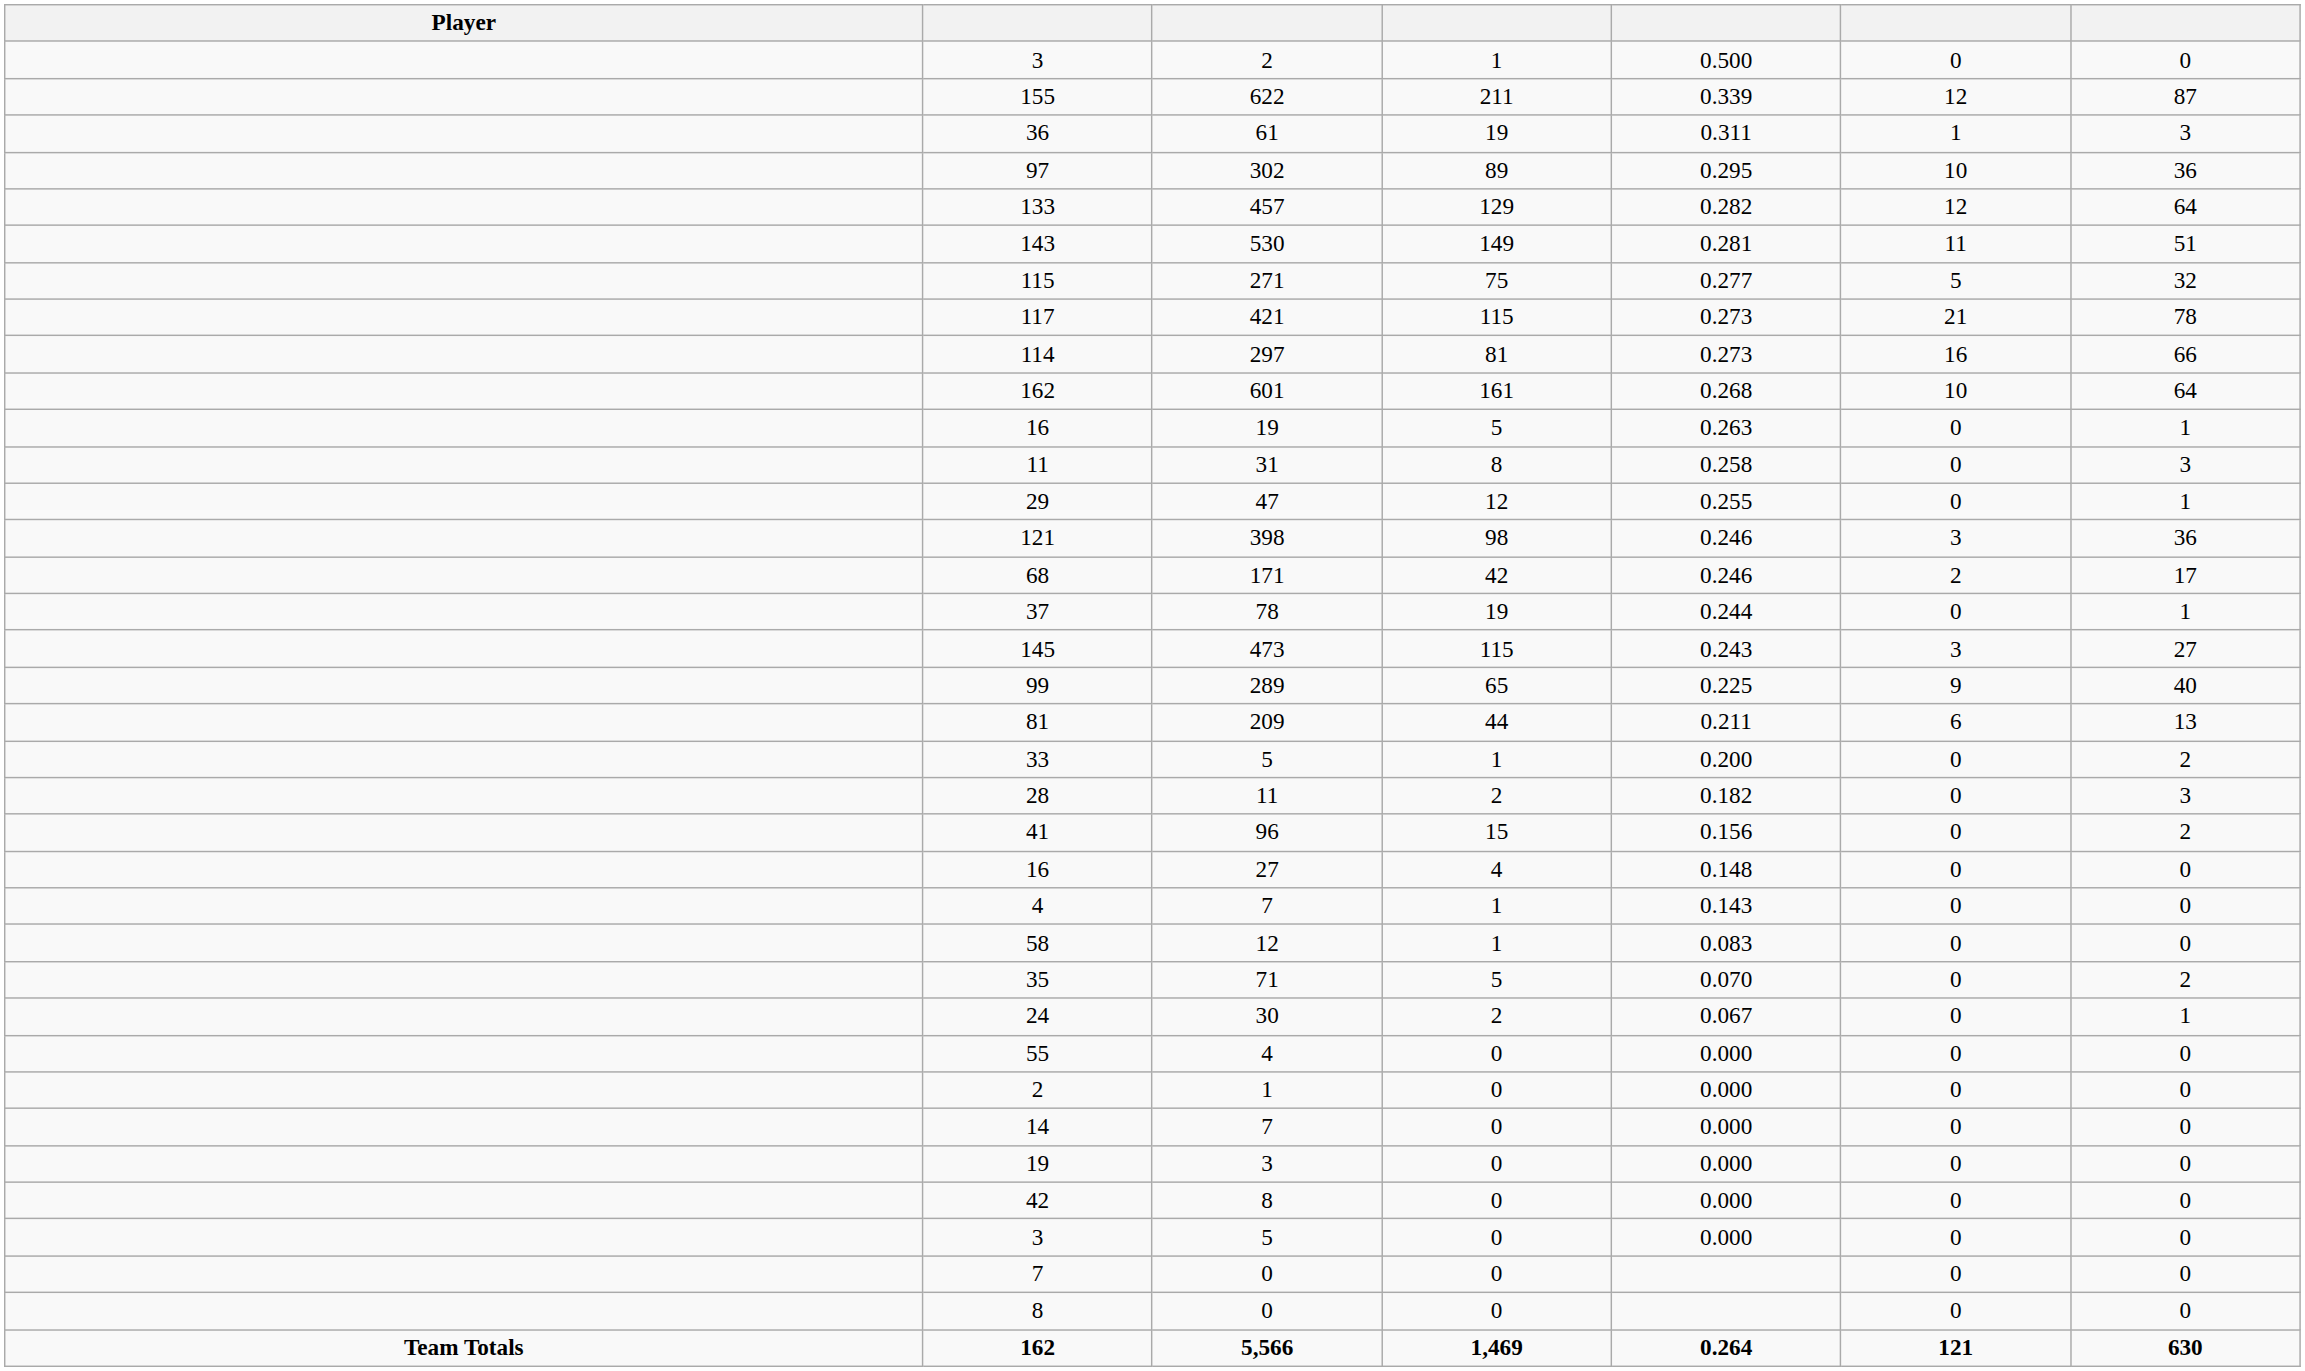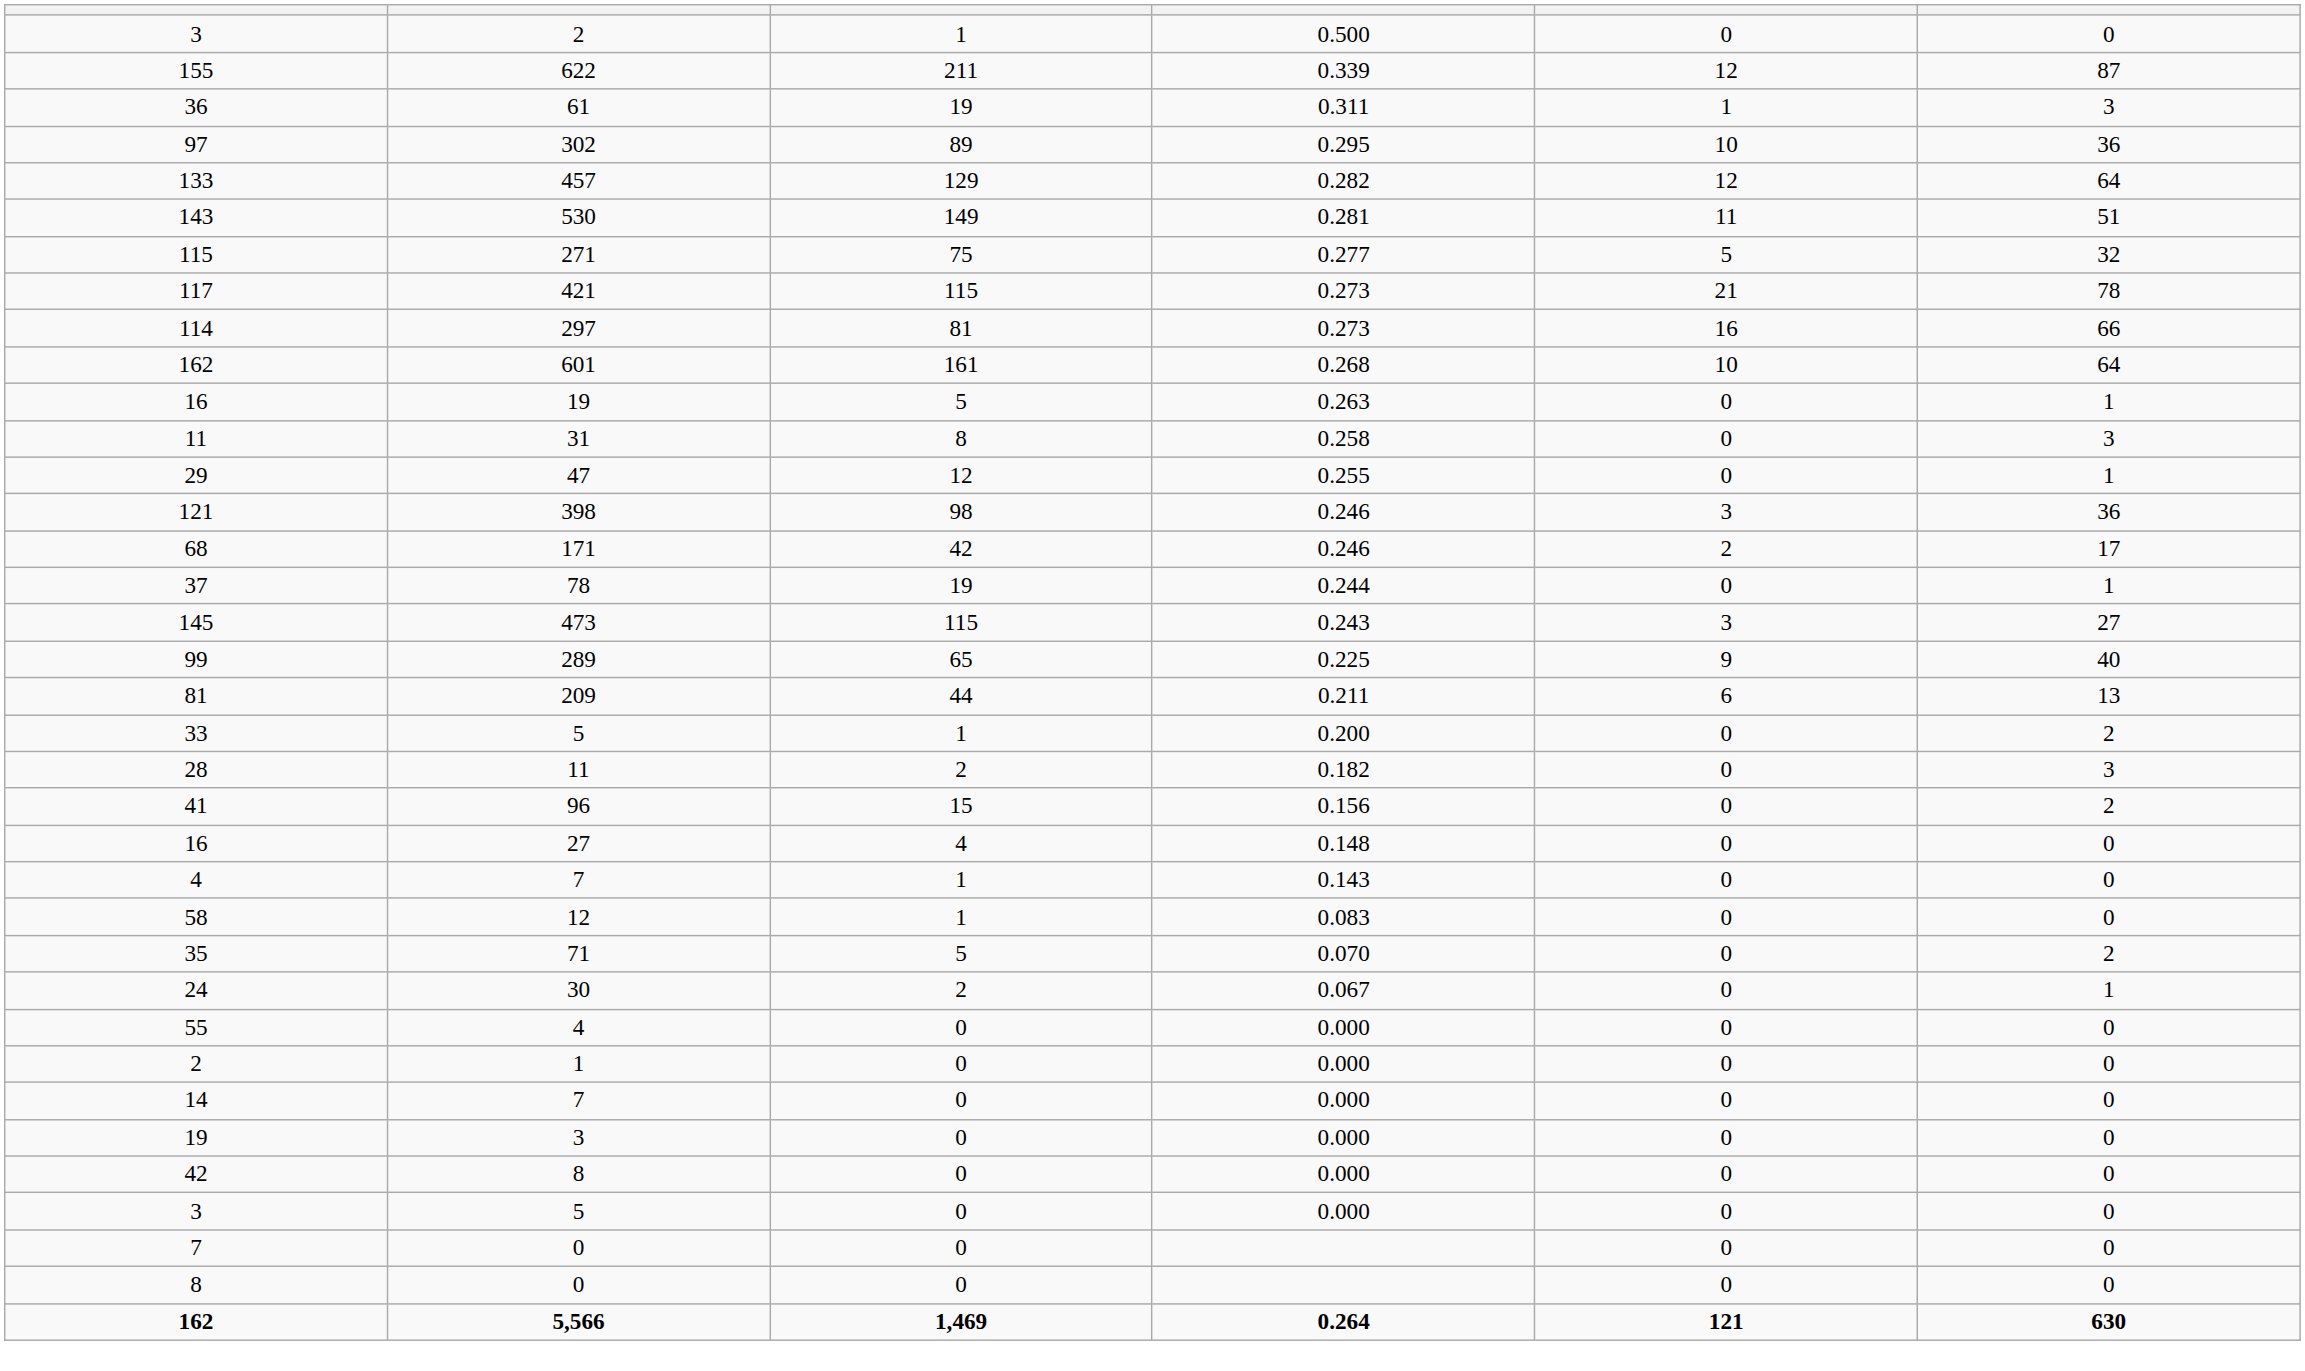- column: Player | Team Totals
